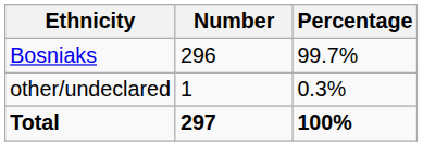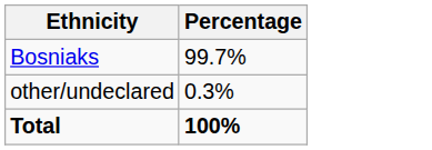- column: Number | 296 | 1 | 297
